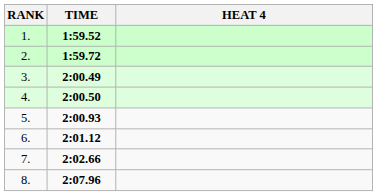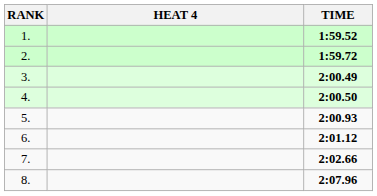columns swapped: HEAT 4 <-> TIME
